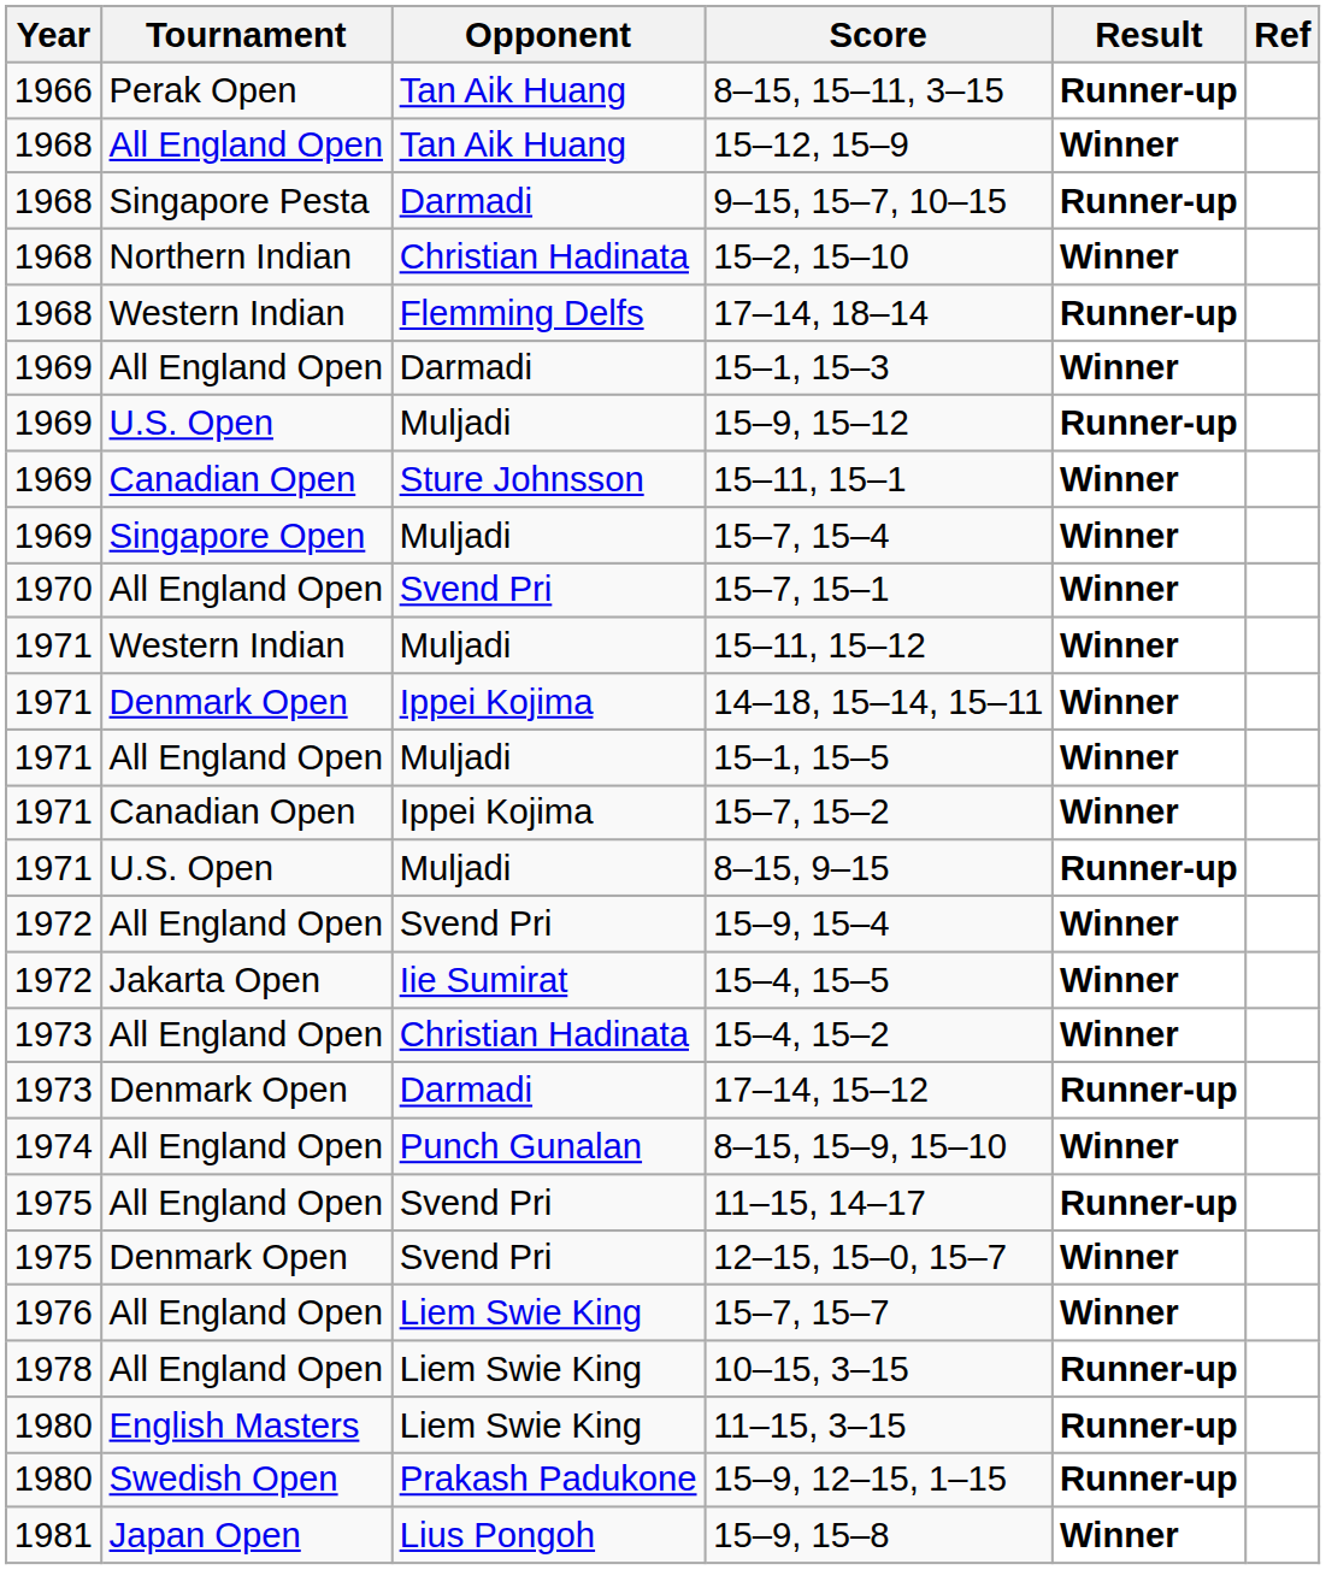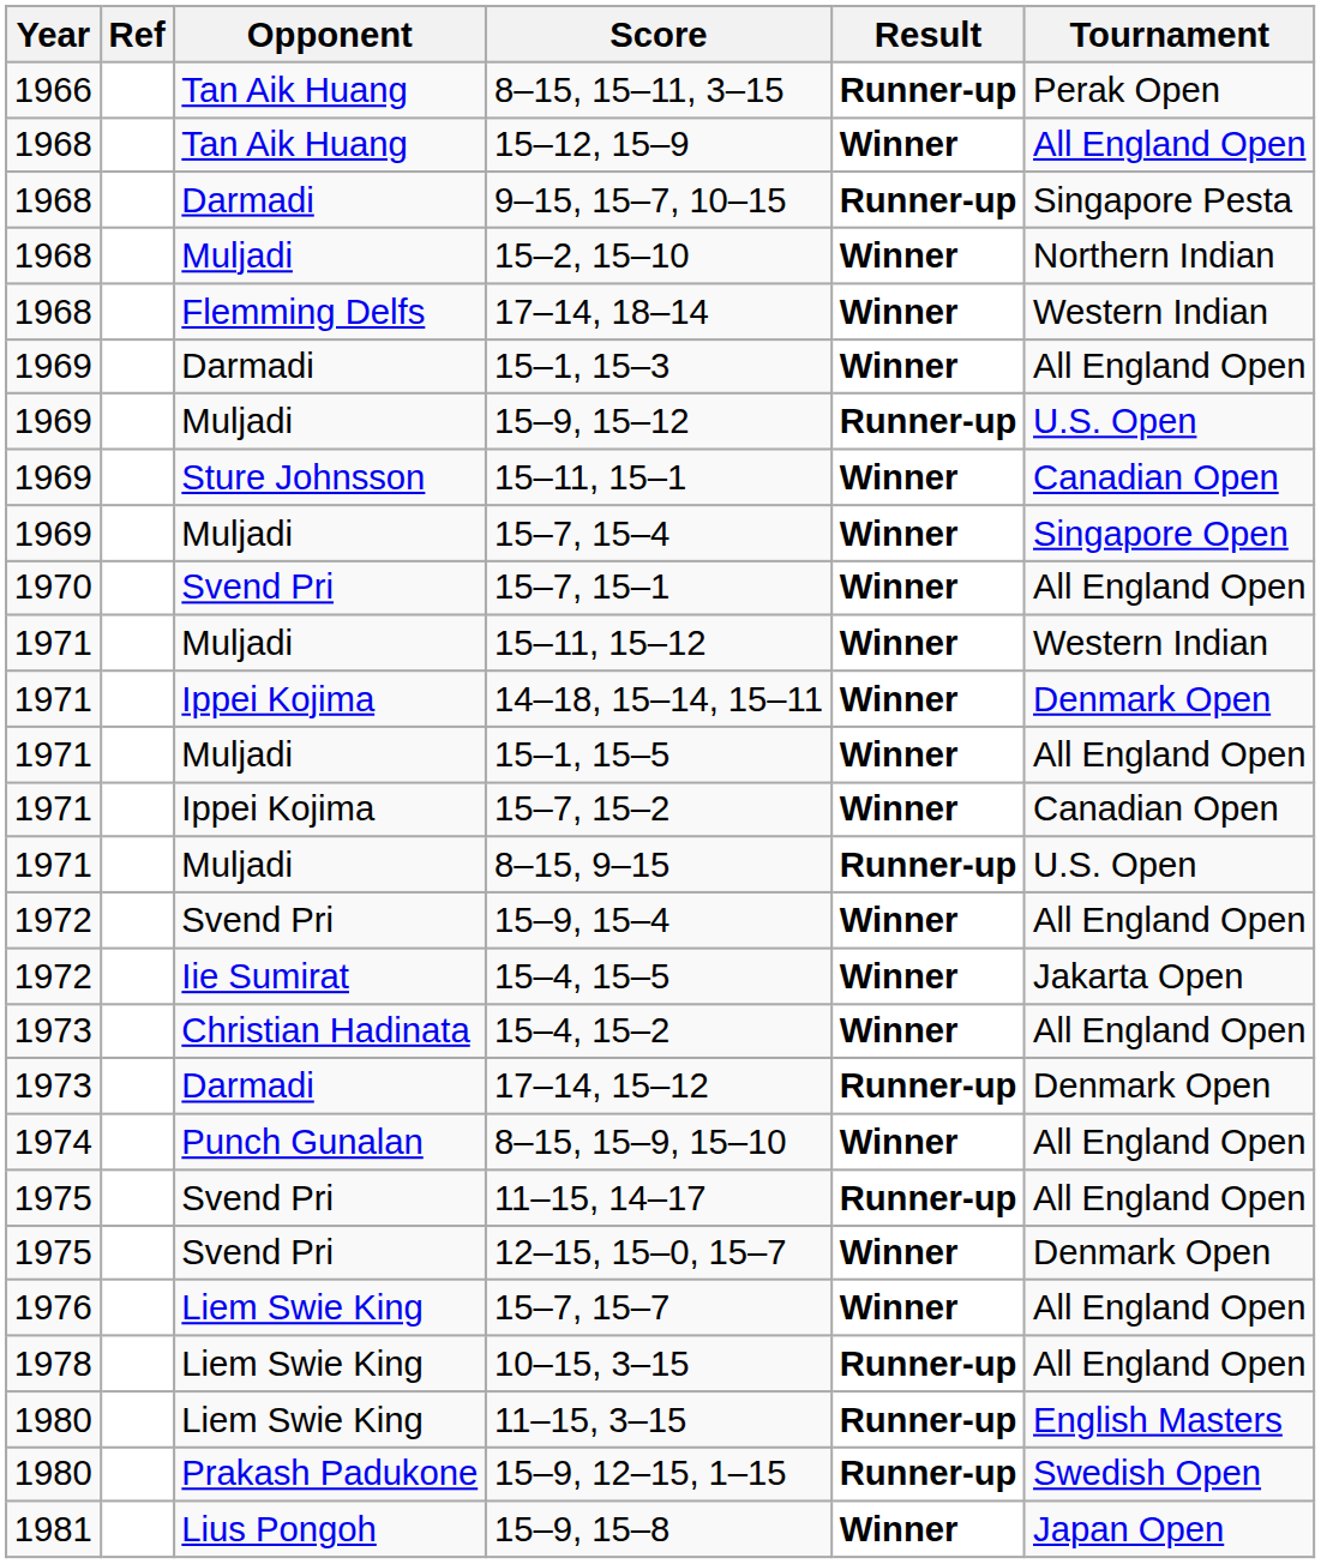columns swapped: Tournament <-> Ref
15–2, 15–10 | Opponent: Christian Hadinata -> Muljadi
17–14, 18–14 | Result: Runner-up -> Winner
